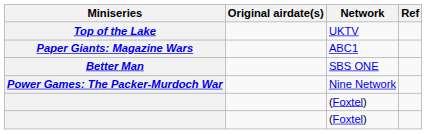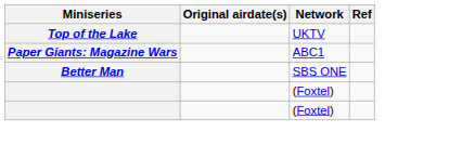- row: Power Games: The Packer-Murdoch War | Nine Network
